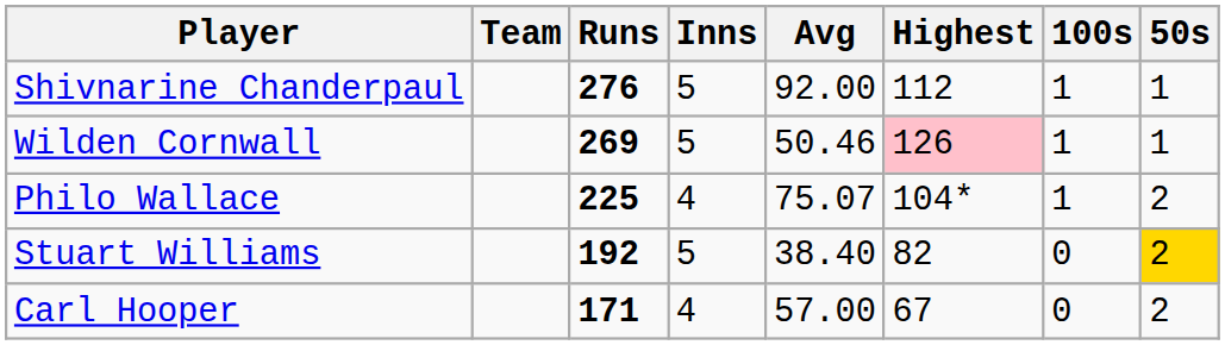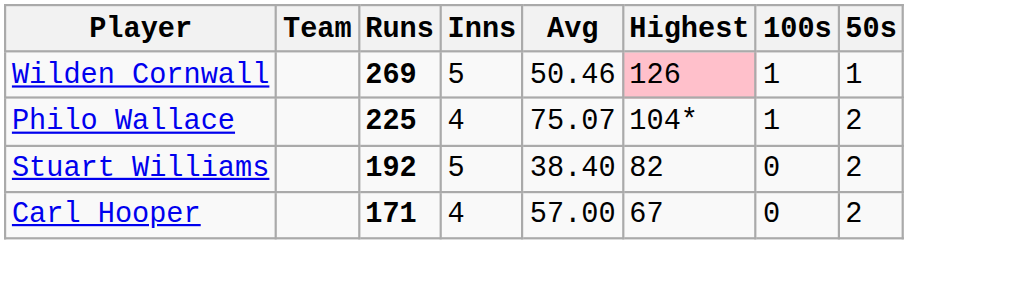- row: Shivnarine Chanderpaul | 276 | 5 | 92.00 | 112 | 1 | 1
Stuart Williams | 50s: gold background -> no background
